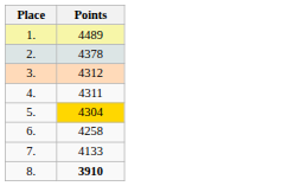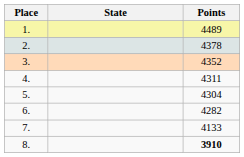+ column: State
3. | Points: 4312 -> 4352
5. | Points: gold background -> no background
6. | Points: 4258 -> 4282
